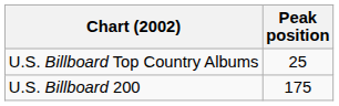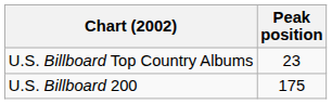U.S. Billboard Top Country Albums | Peak position: 25 -> 23
